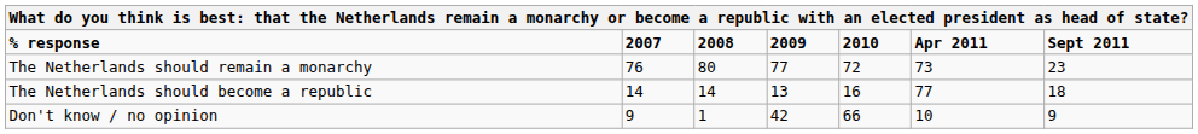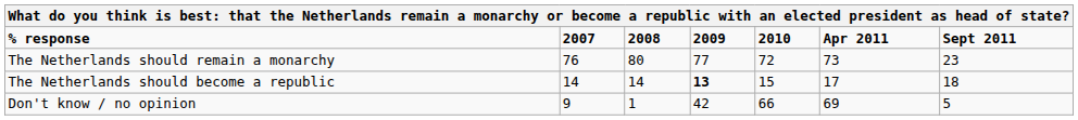The Netherlands should become a republic | 2009: normal -> bold
The Netherlands should become a republic | 2010: 16 -> 15
The Netherlands should become a republic | Apr 2011: 77 -> 17
Don't know / no opinion | Apr 2011: 10 -> 69
Don't know / no opinion | Sept 2011: 9 -> 5
